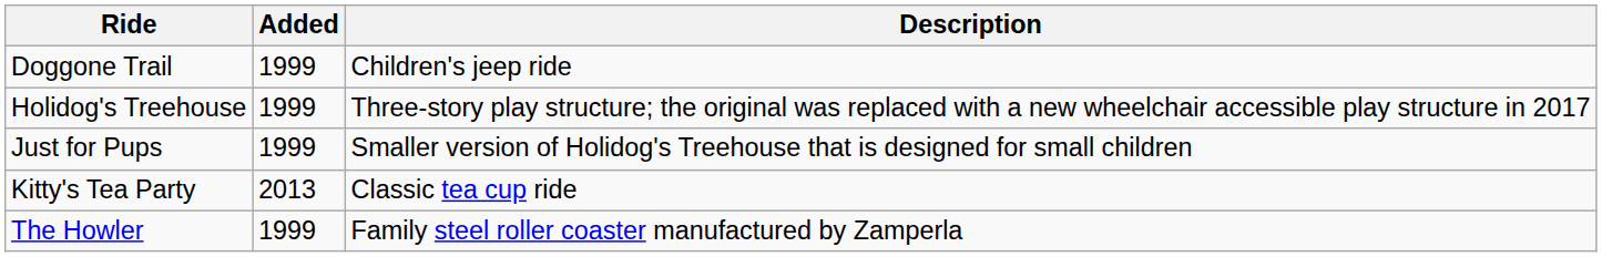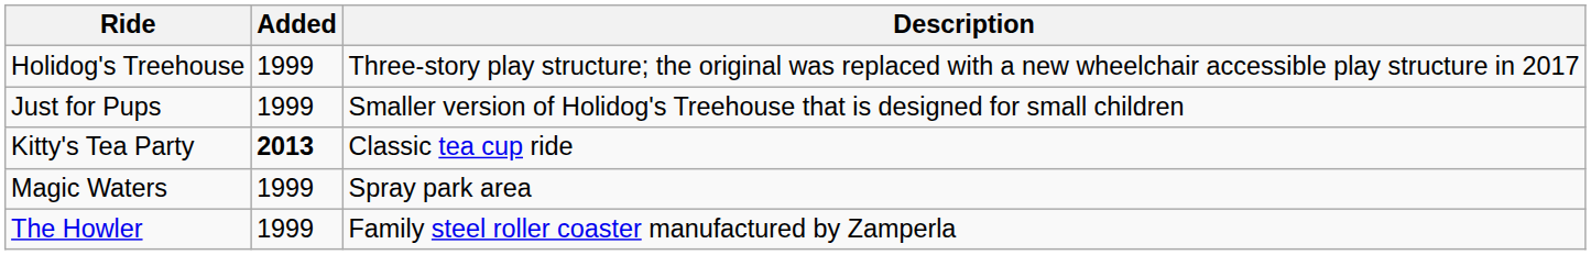- row: Doggone Trail | 1999 | Children's jeep ride
Kitty's Tea Party | Added: normal -> bold
+ row: Magic Waters | 1999 | Spray park area
